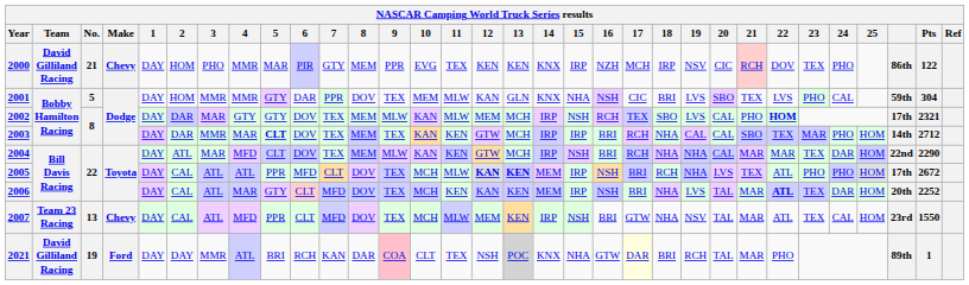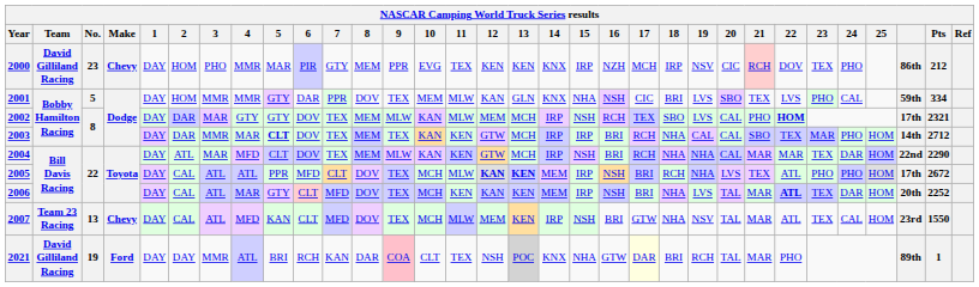2000 | No.: 21 -> 23
2000 | Pts: 122 -> 212
2001 | Pts: 304 -> 334
2007 | 5: PPR -> KAN
